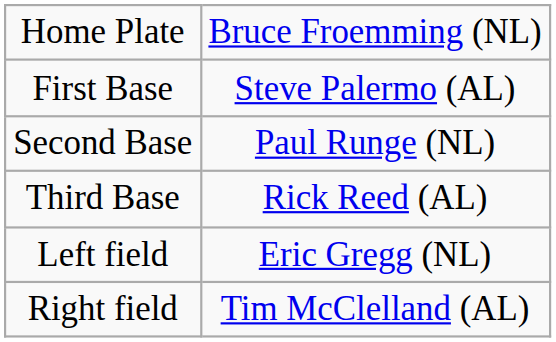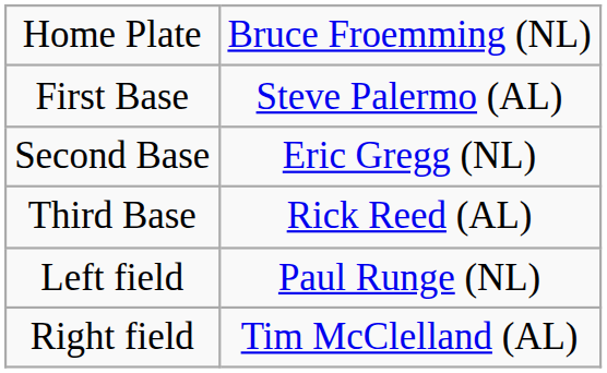Second Base | column 2: Paul Runge (NL) -> Eric Gregg (NL)
Left field | column 2: Eric Gregg (NL) -> Paul Runge (NL)
